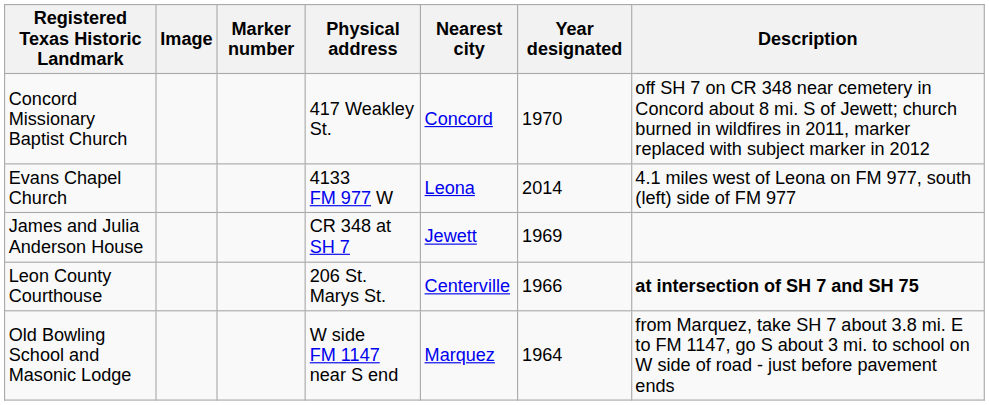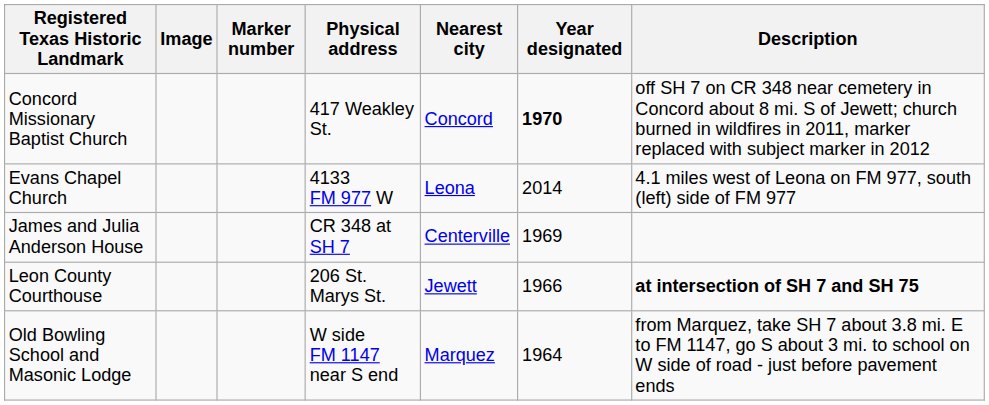Concord Missionary Baptist Church | Year designated: normal -> bold
James and Julia Anderson House | Nearest city: Jewett -> Centerville
Leon County Courthouse | Nearest city: Centerville -> Jewett
